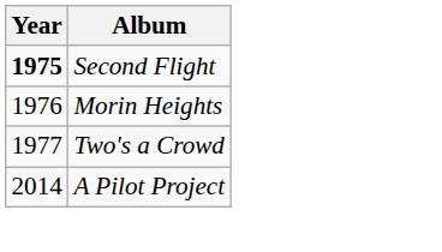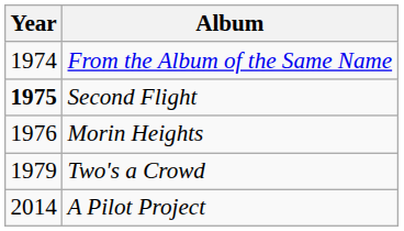+ row: 1974 | From the Album of the Same Name
Two's a Crowd | Year: 1977 -> 1979
